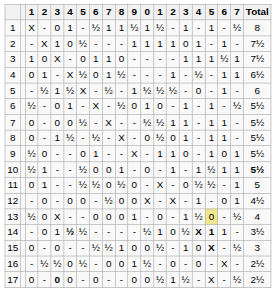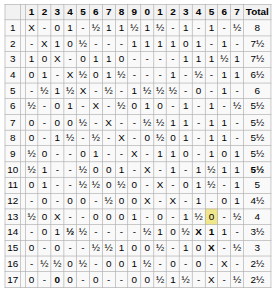10 | 0: 0 -> X
11 | column 16: ½ -> 1
